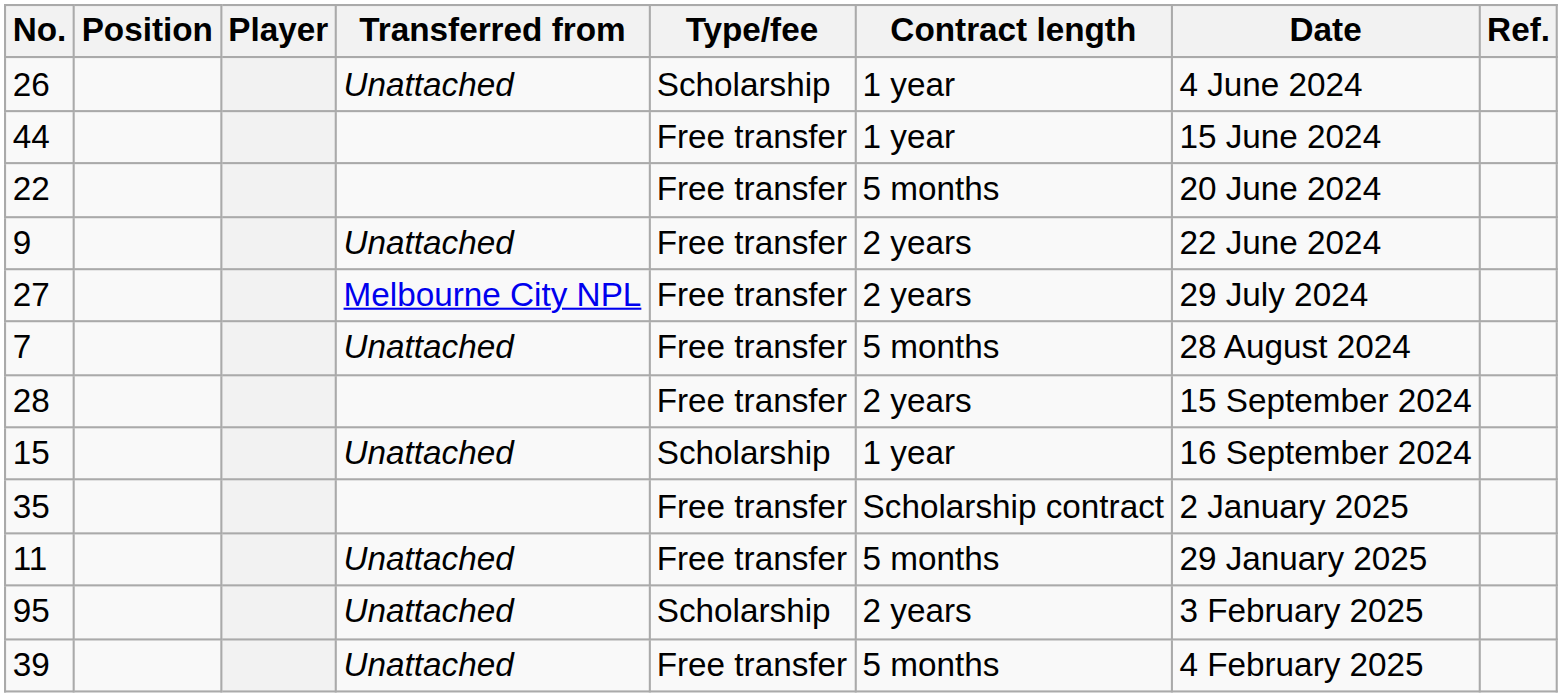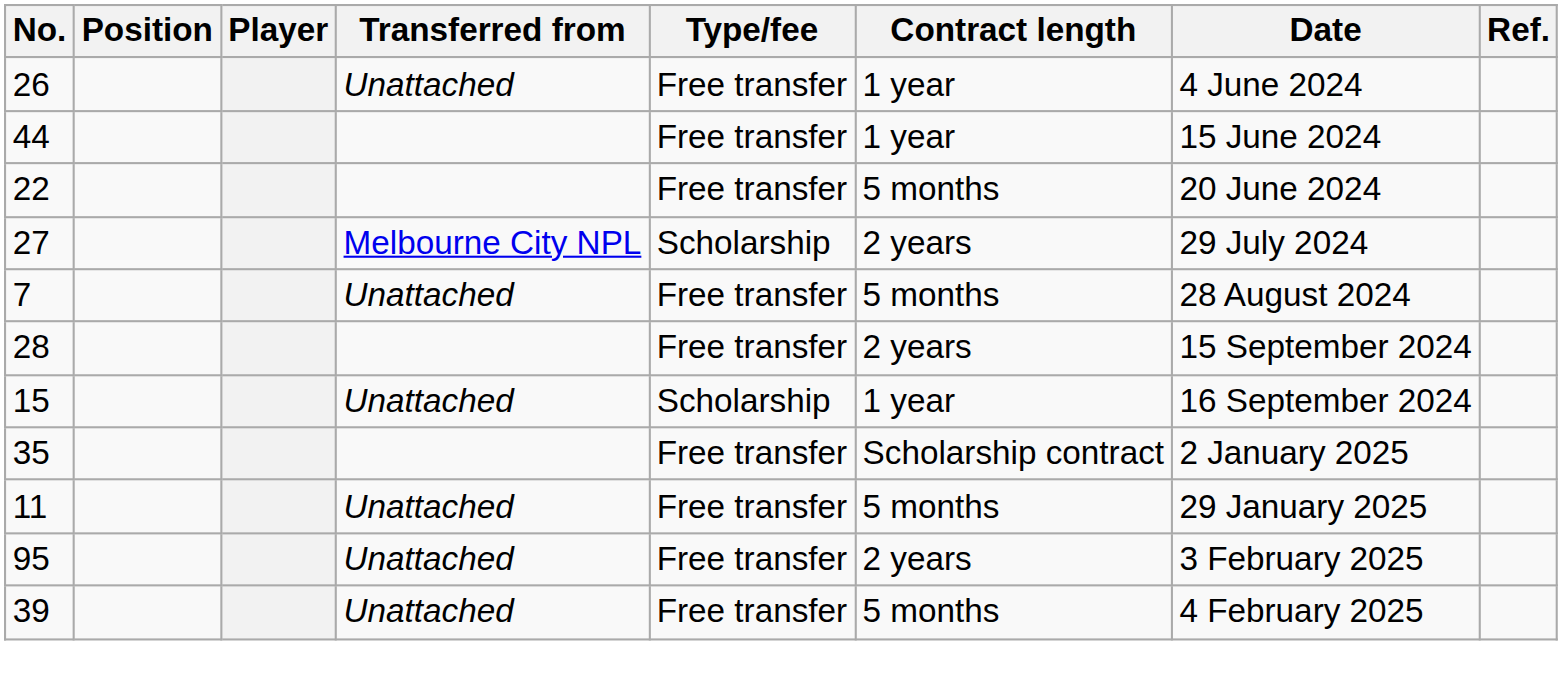26 | Type/fee: Scholarship -> Free transfer
- row: 9 | Unattached | Free transfer | 2 years | 22 June 2024
27 | Type/fee: Free transfer -> Scholarship
95 | Type/fee: Scholarship -> Free transfer
